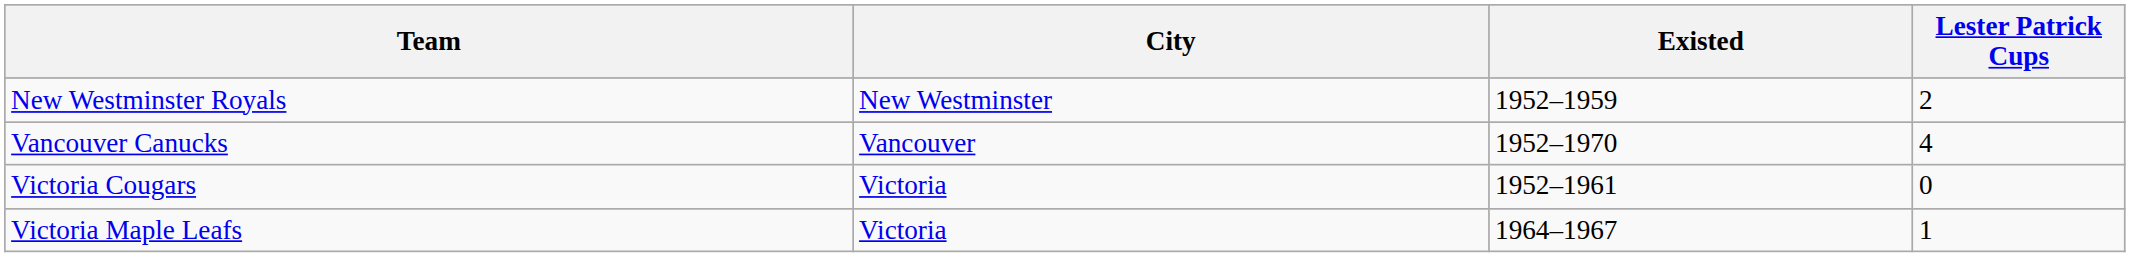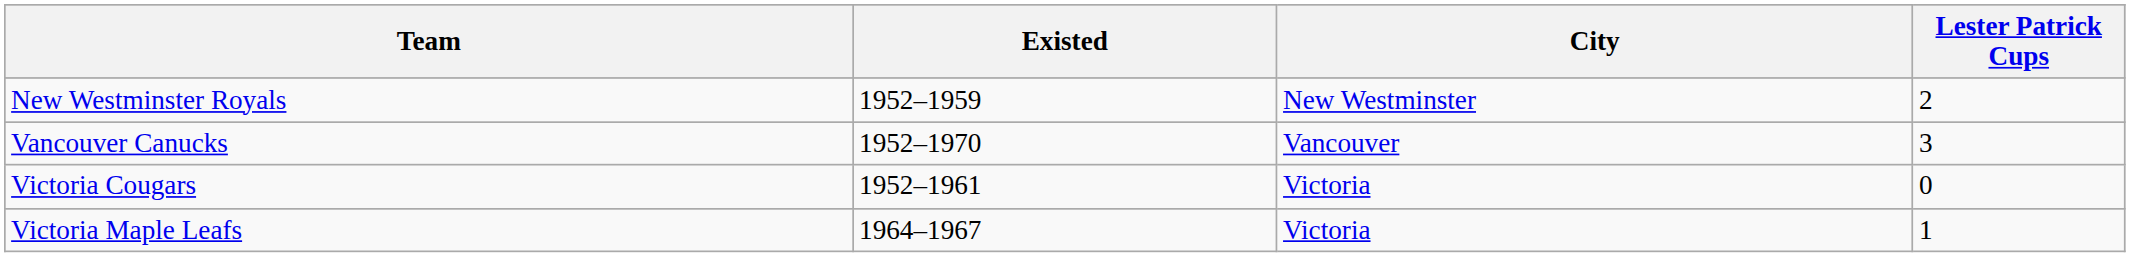columns swapped: City <-> Existed
Vancouver Canucks | Lester Patrick Cups: 4 -> 3
